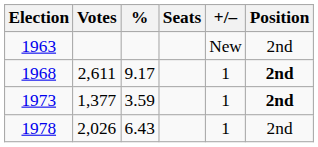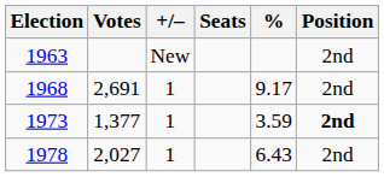columns swapped: % <-> +/–
1968 | Votes: 2,611 -> 2,691
1968 | Position: bold -> normal
1978 | Votes: 2,026 -> 2,027
